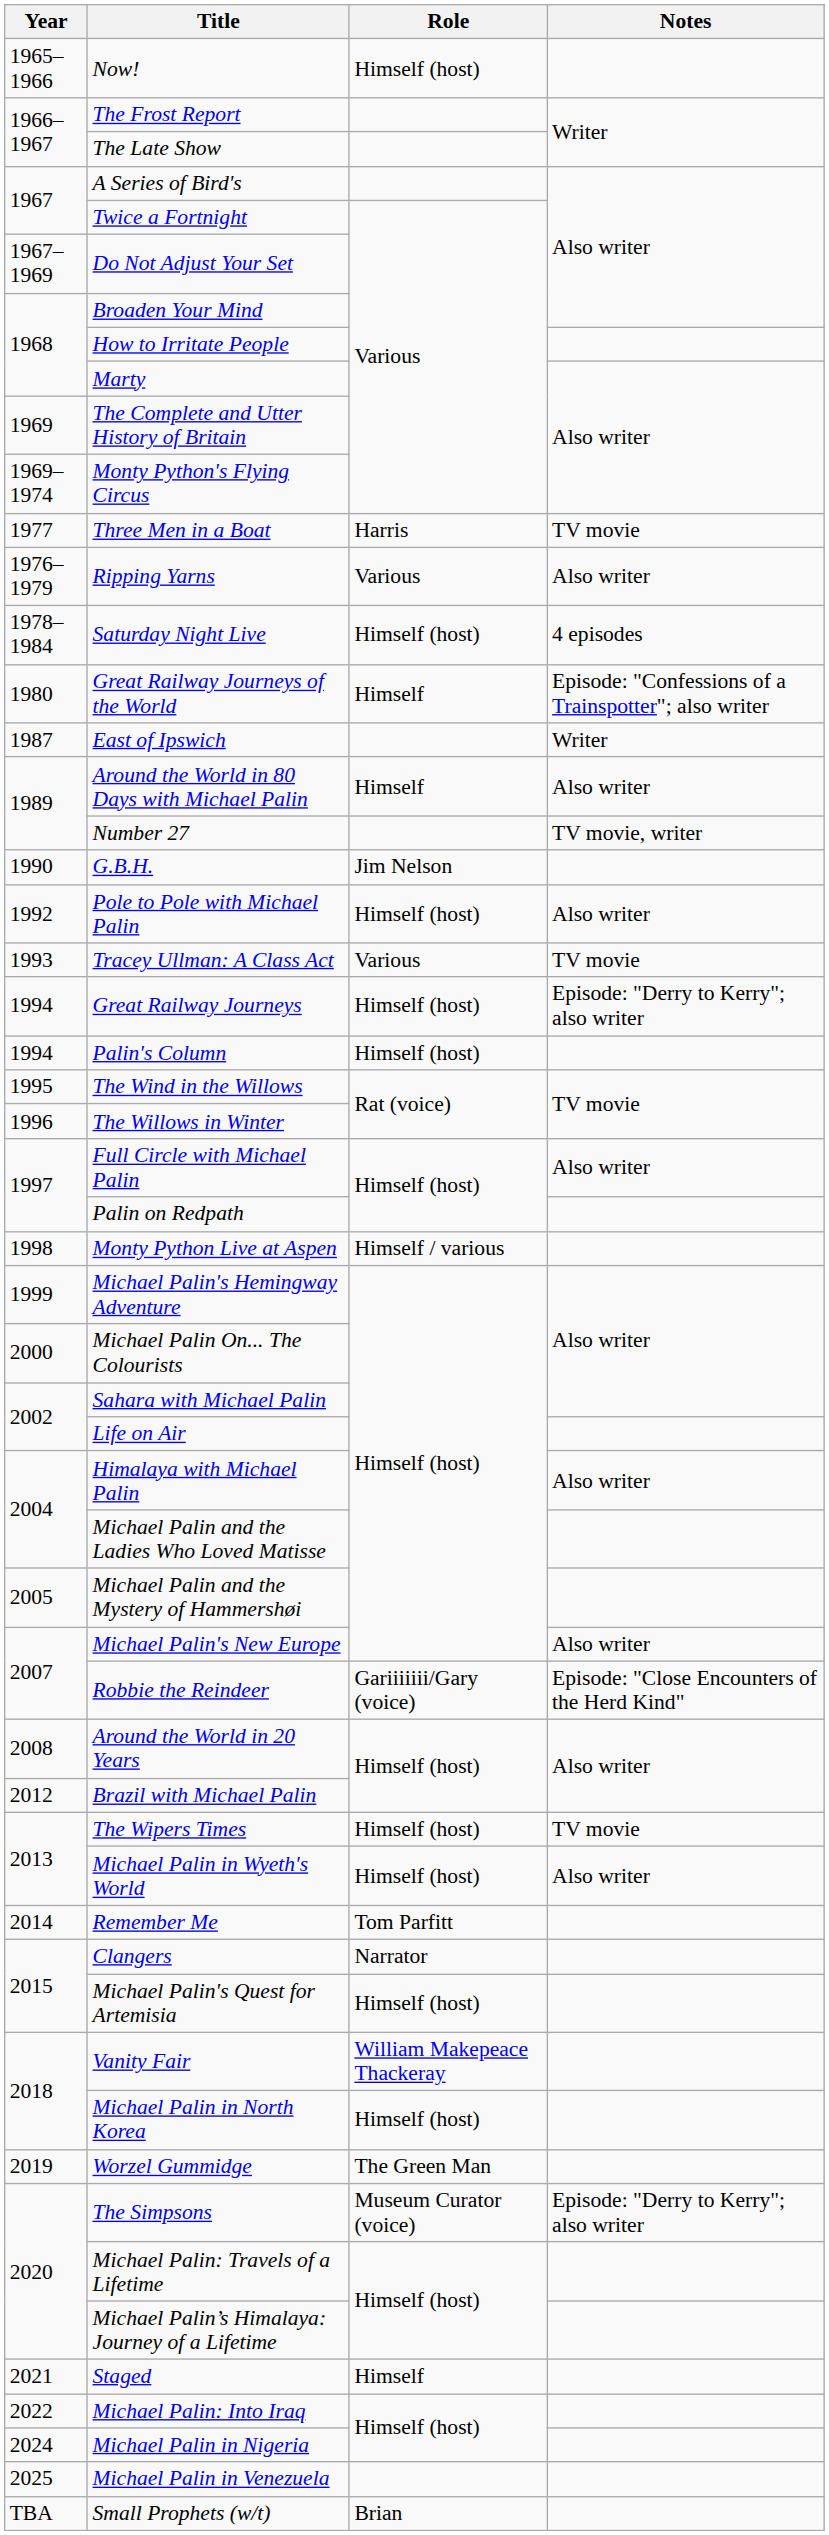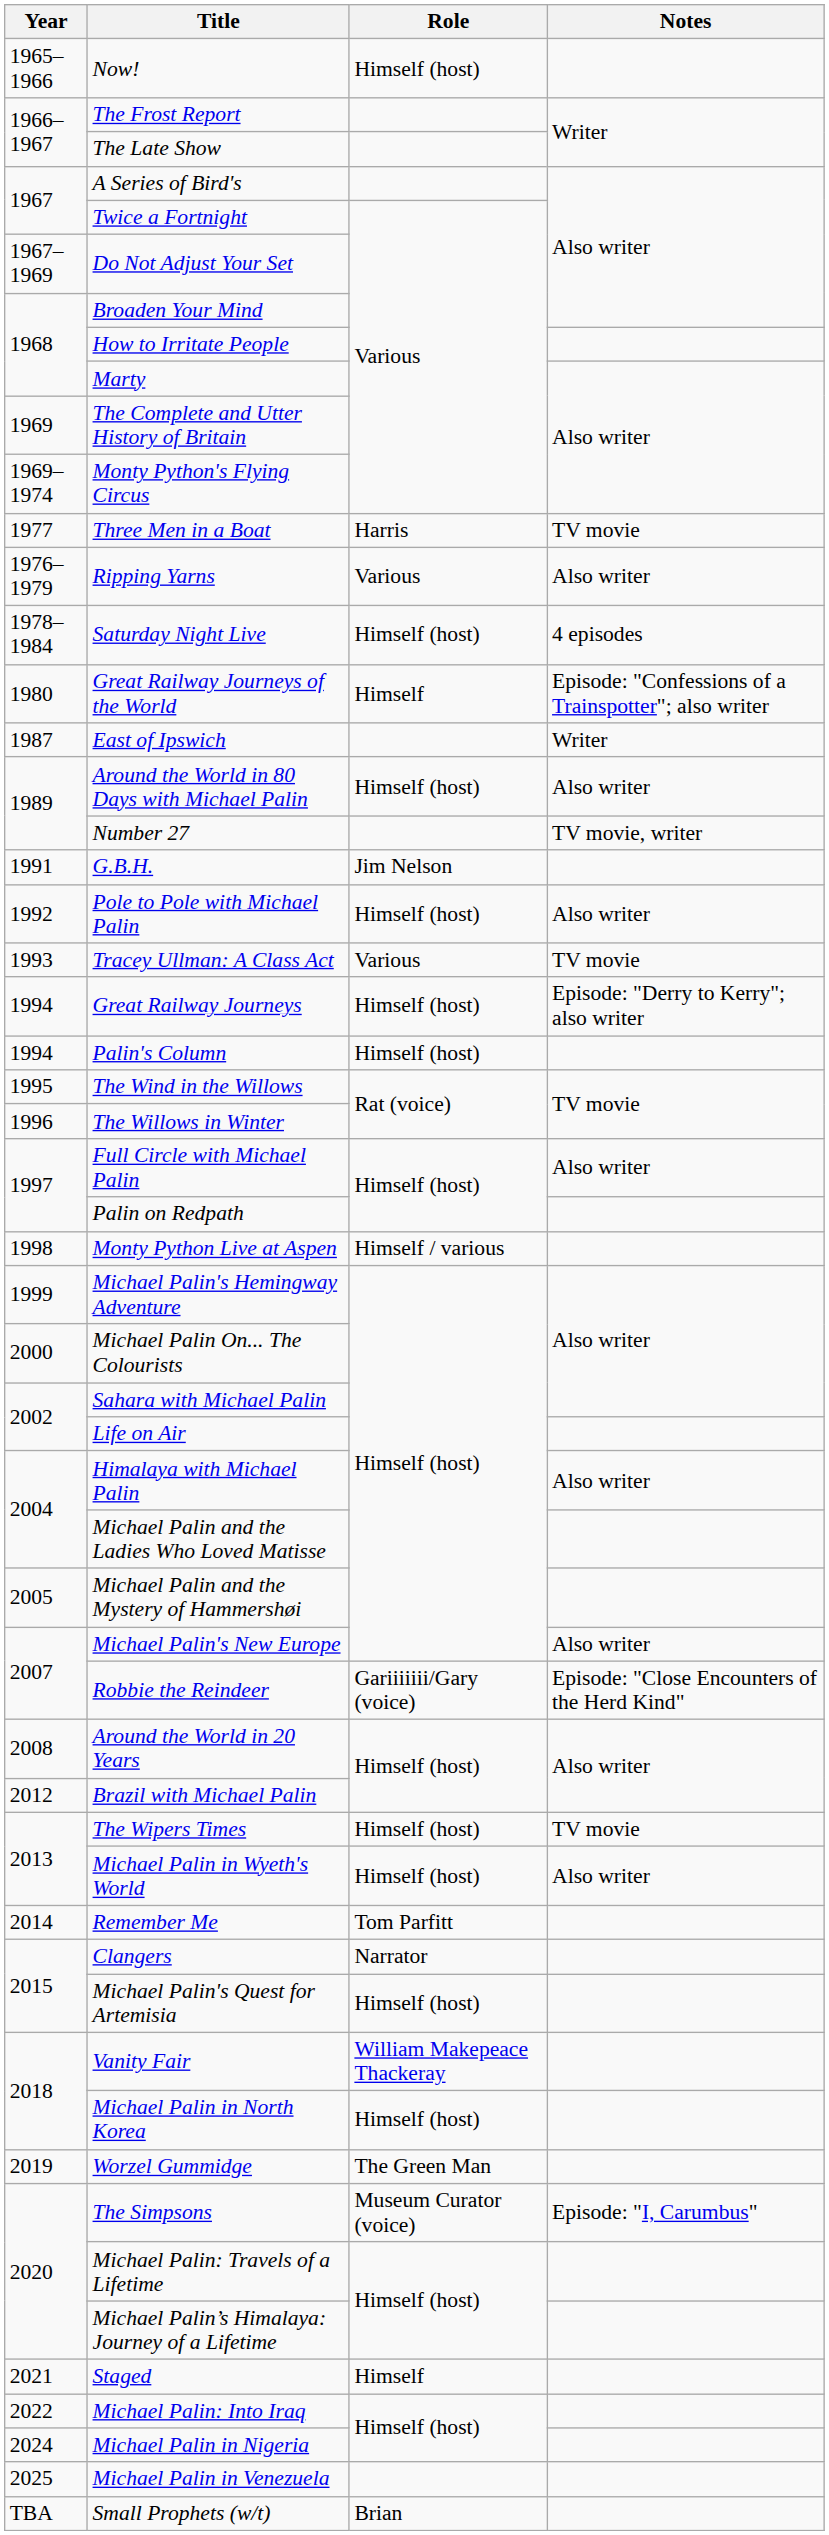Around the World in 80 Days with Michael Palin | Role: Himself -> Himself (host)
G.B.H. | Year: 1990 -> 1991
The Simpsons | Notes: Episode: "Derry to Kerry"; also writer -> Episode: "I, Carumbus"
